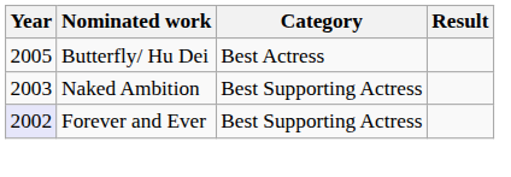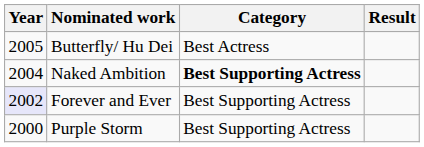Naked Ambition | Year: 2003 -> 2004
Naked Ambition | Category: normal -> bold
+ row: 2000 | Purple Storm | Best Supporting Actress
